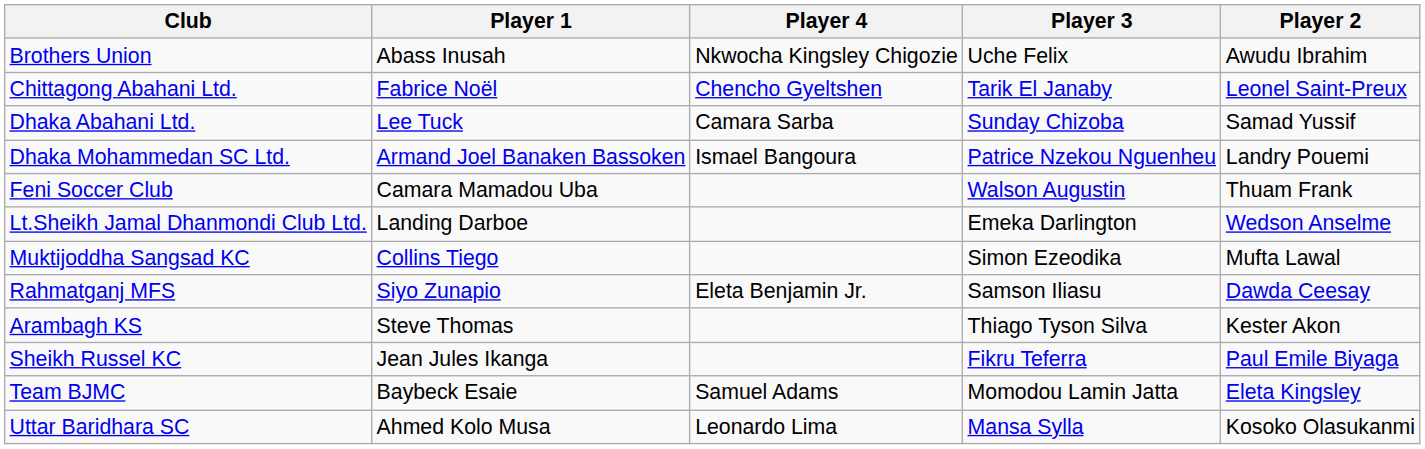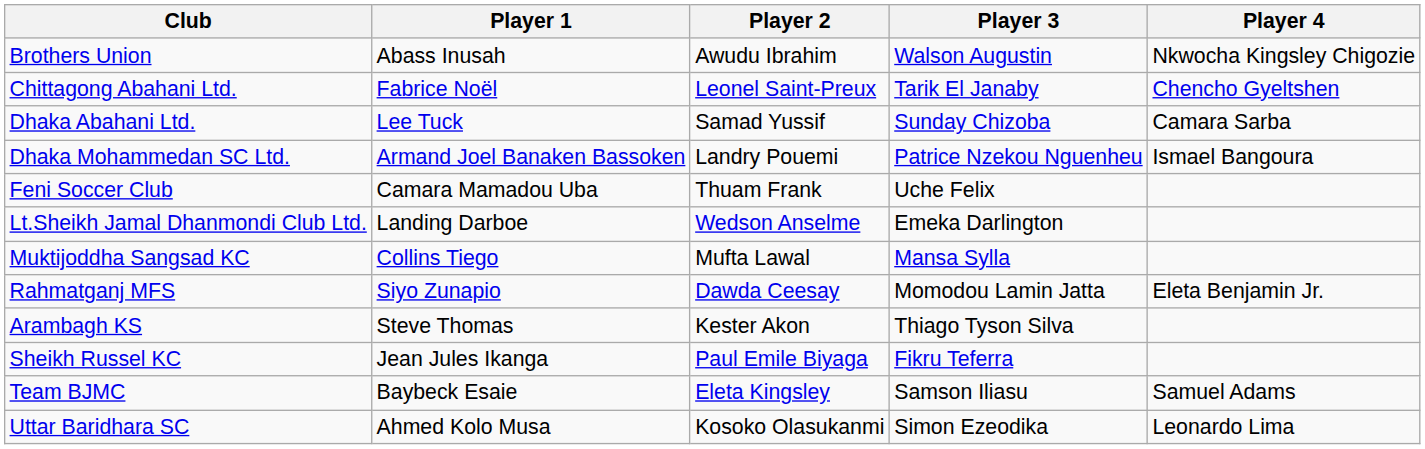columns swapped: Player 2 <-> Player 4
Brothers Union | Player 3: Uche Felix -> Walson Augustin
Feni Soccer Club | Player 3: Walson Augustin -> Uche Felix
Muktijoddha Sangsad KC | Player 3: Simon Ezeodika -> Mansa Sylla
Rahmatganj MFS | Player 3: Samson Iliasu -> Momodou Lamin Jatta
Team BJMC | Player 3: Momodou Lamin Jatta -> Samson Iliasu
Uttar Baridhara SC | Player 3: Mansa Sylla -> Simon Ezeodika
